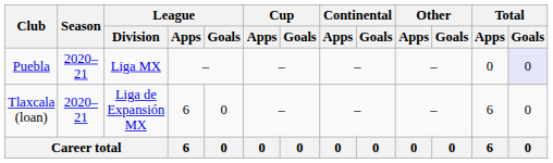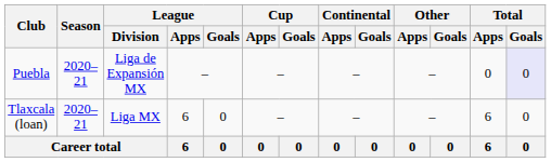Puebla | League / Division: Liga MX -> Liga de Expansión MX
Tlaxcala (loan) | League / Division: Liga de Expansión MX -> Liga MX
